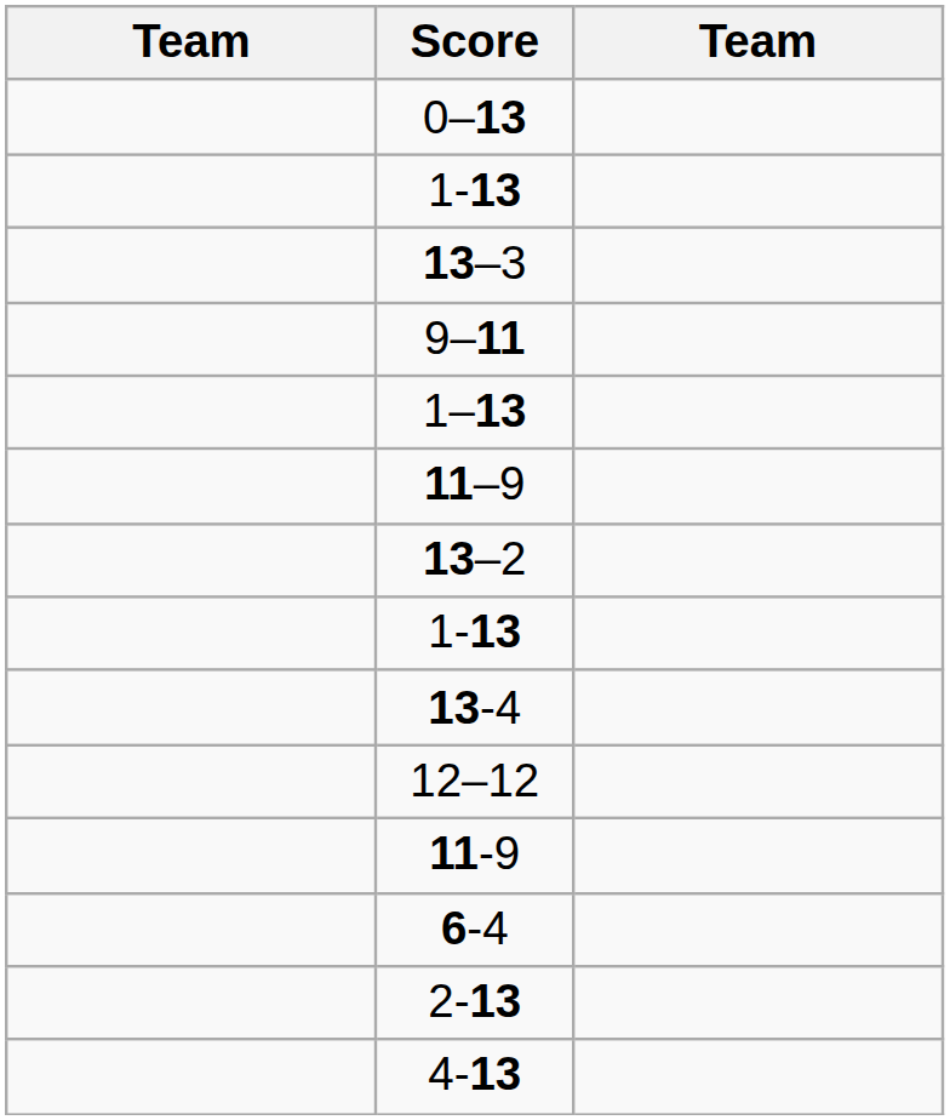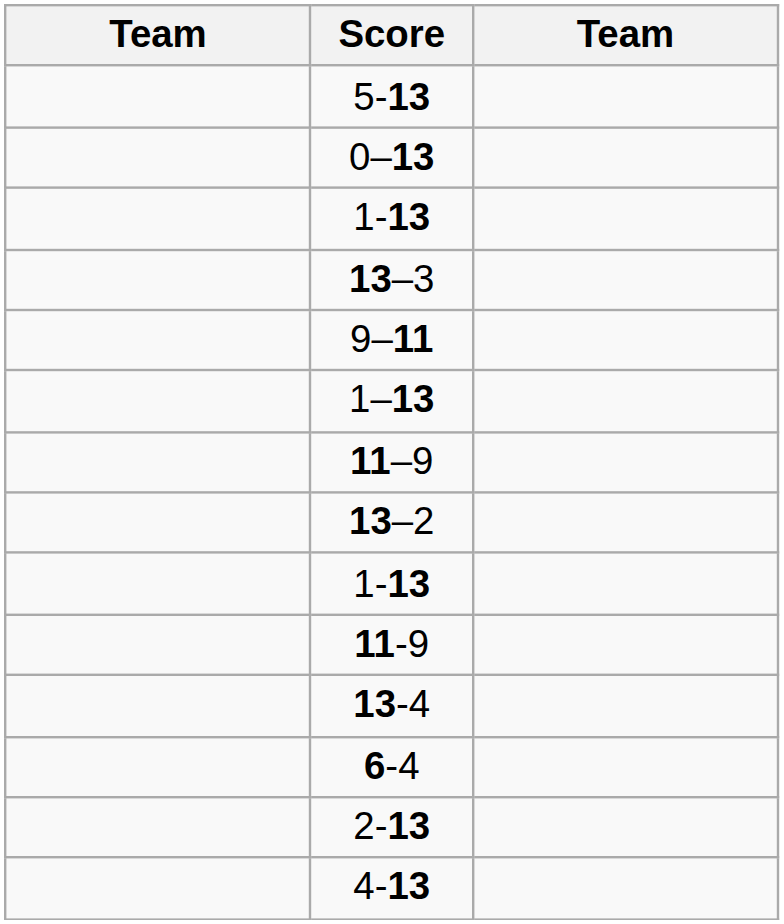+ row: 5-13
rows swapped: 11-9 <-> 13-4
- row: 12–12
